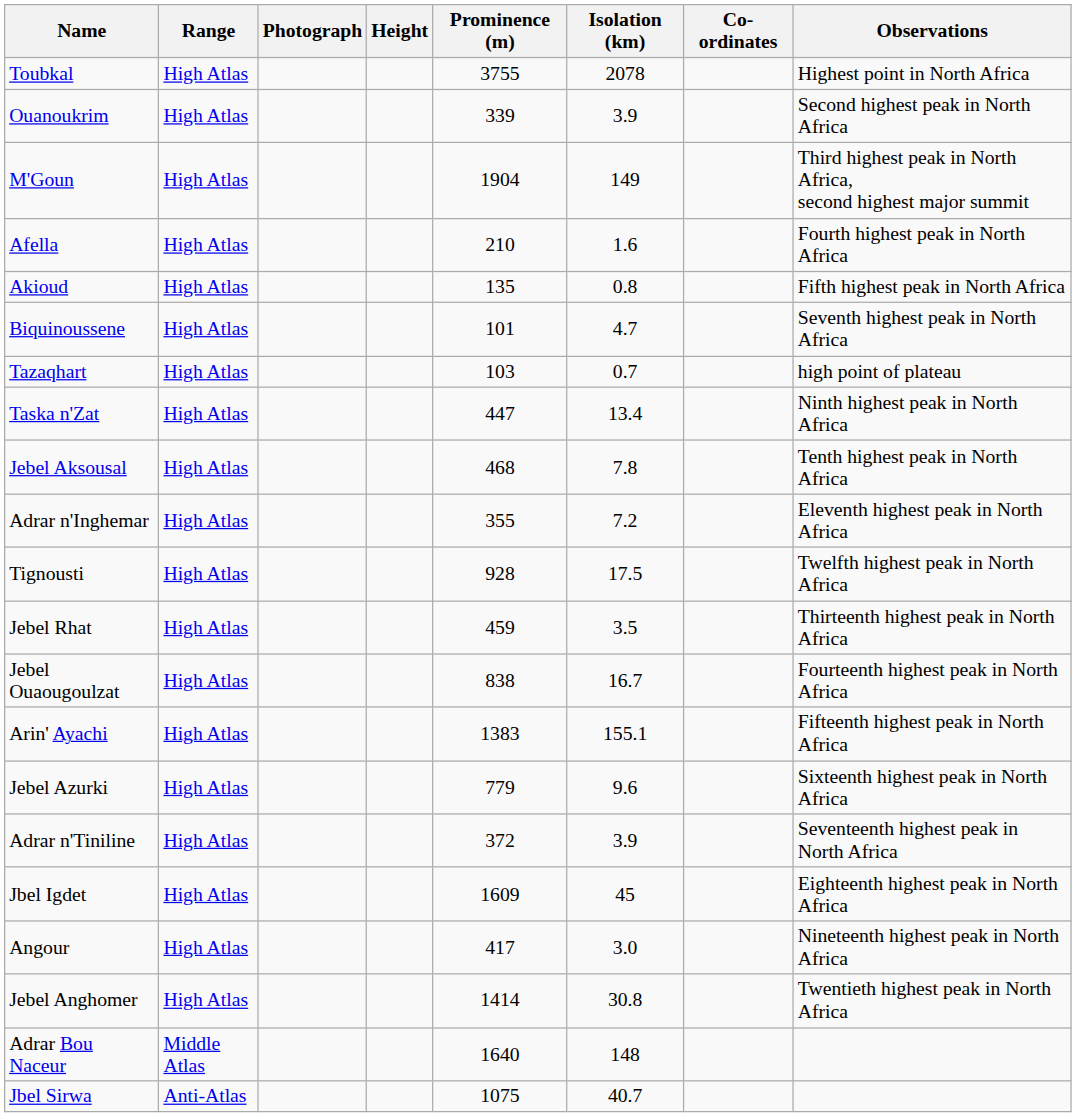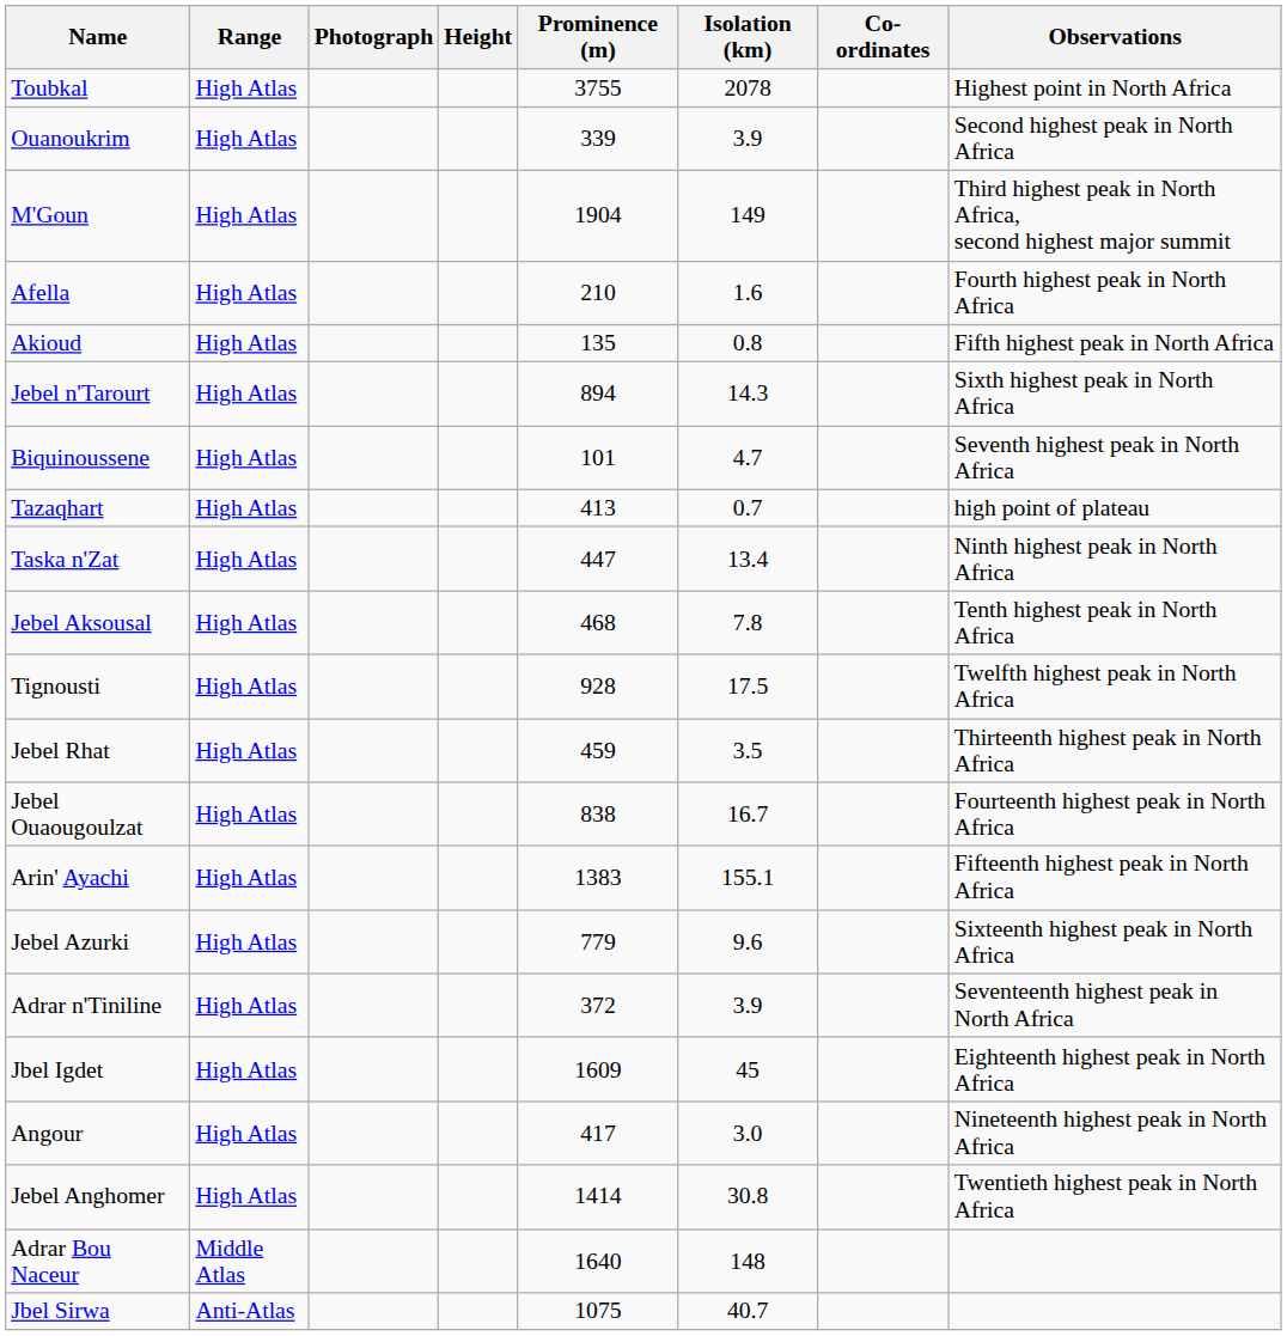+ row: Jebel n'Tarourt | High Atlas | 894 | 14.3 | Sixth highest peak in North Africa
Tazaqhart | Prominence (m): 103 -> 413
- row: Adrar n'Inghemar | High Atlas | 355 | 7.2 | Eleventh highest peak in North Africa
